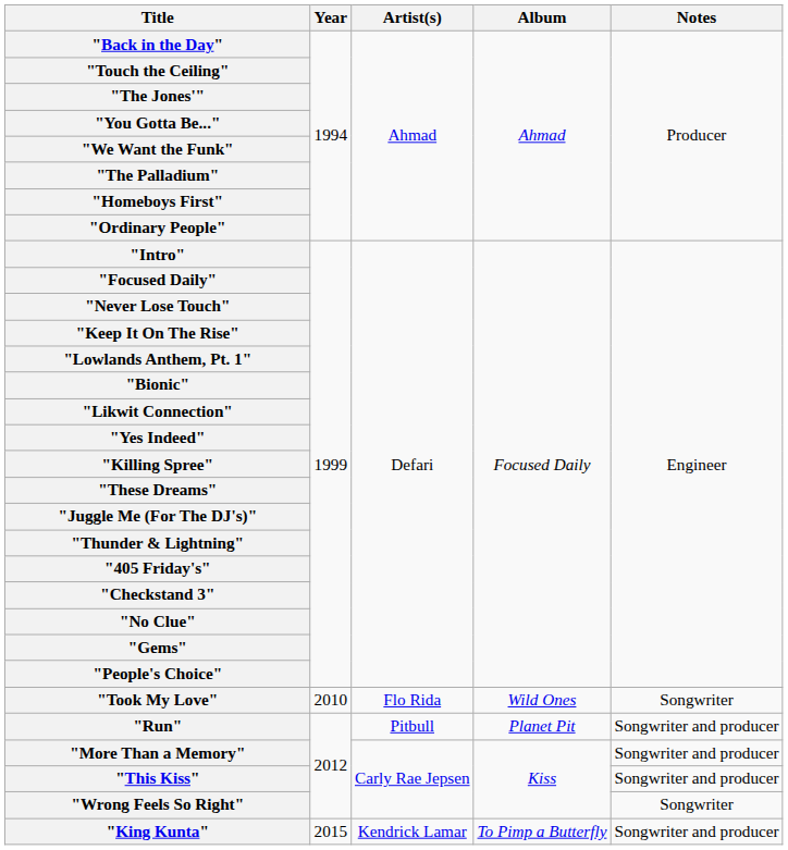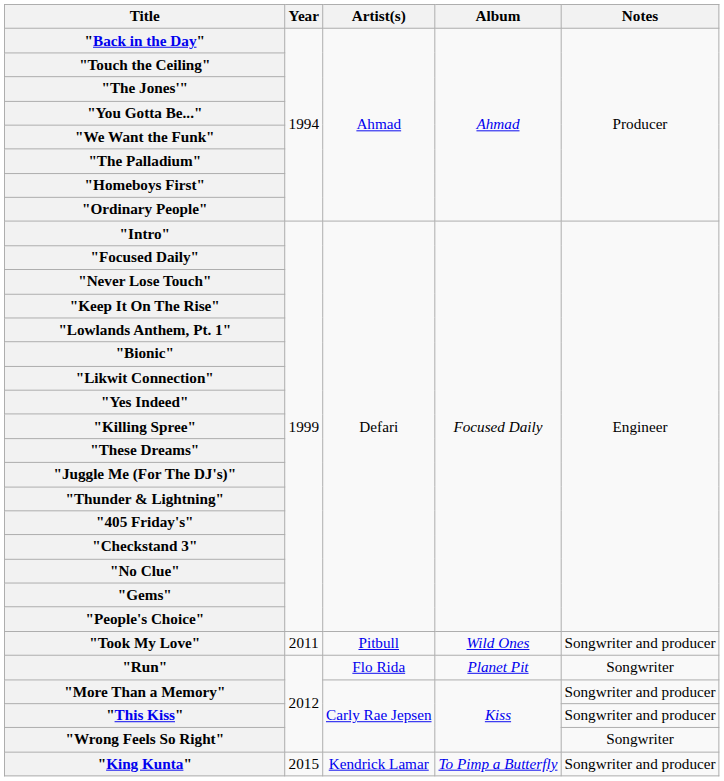"Took My Love" | Year: 2010 -> 2011
"Took My Love" | Artist(s): Flo Rida -> Pitbull
"Took My Love" | Notes: Songwriter -> Songwriter and producer
"Run" | Artist(s): Pitbull -> Flo Rida
"Run" | Notes: Songwriter and producer -> Songwriter
